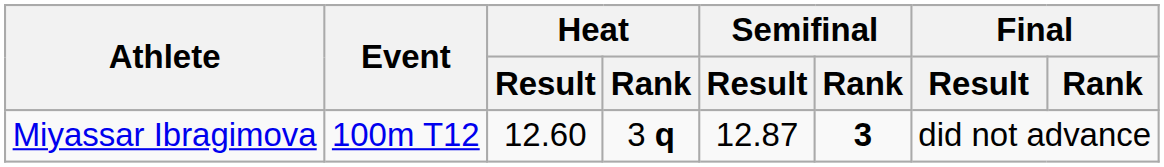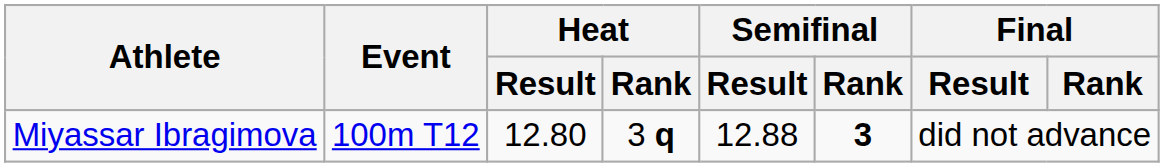Miyassar Ibragimova | Heat / Result: 12.60 -> 12.80
Miyassar Ibragimova | Semifinal / Result: 12.87 -> 12.88
